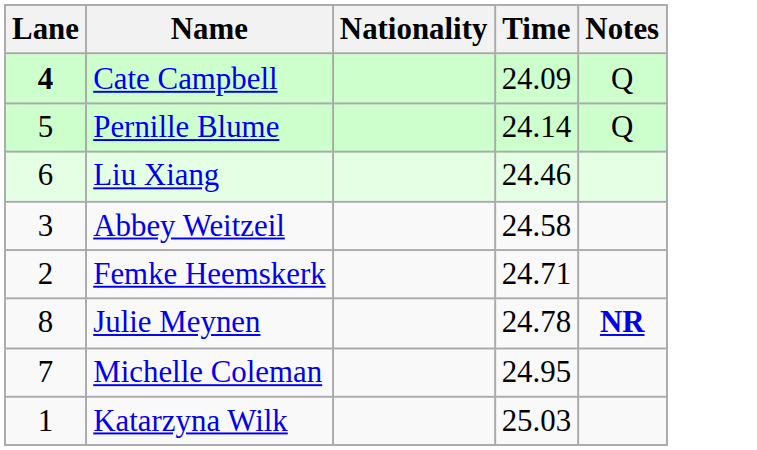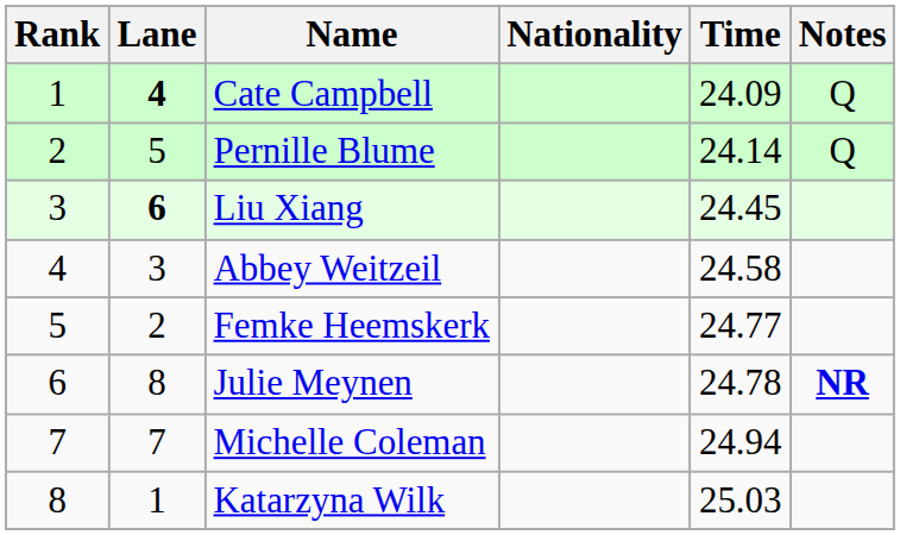+ column: Rank | 1 | 2 | 3 | 4 | 5 | 6 | 7 | 8
Liu Xiang | Lane: normal -> bold
Liu Xiang | Time: 24.46 -> 24.45
Femke Heemskerk | Time: 24.71 -> 24.77
Michelle Coleman | Time: 24.95 -> 24.94
